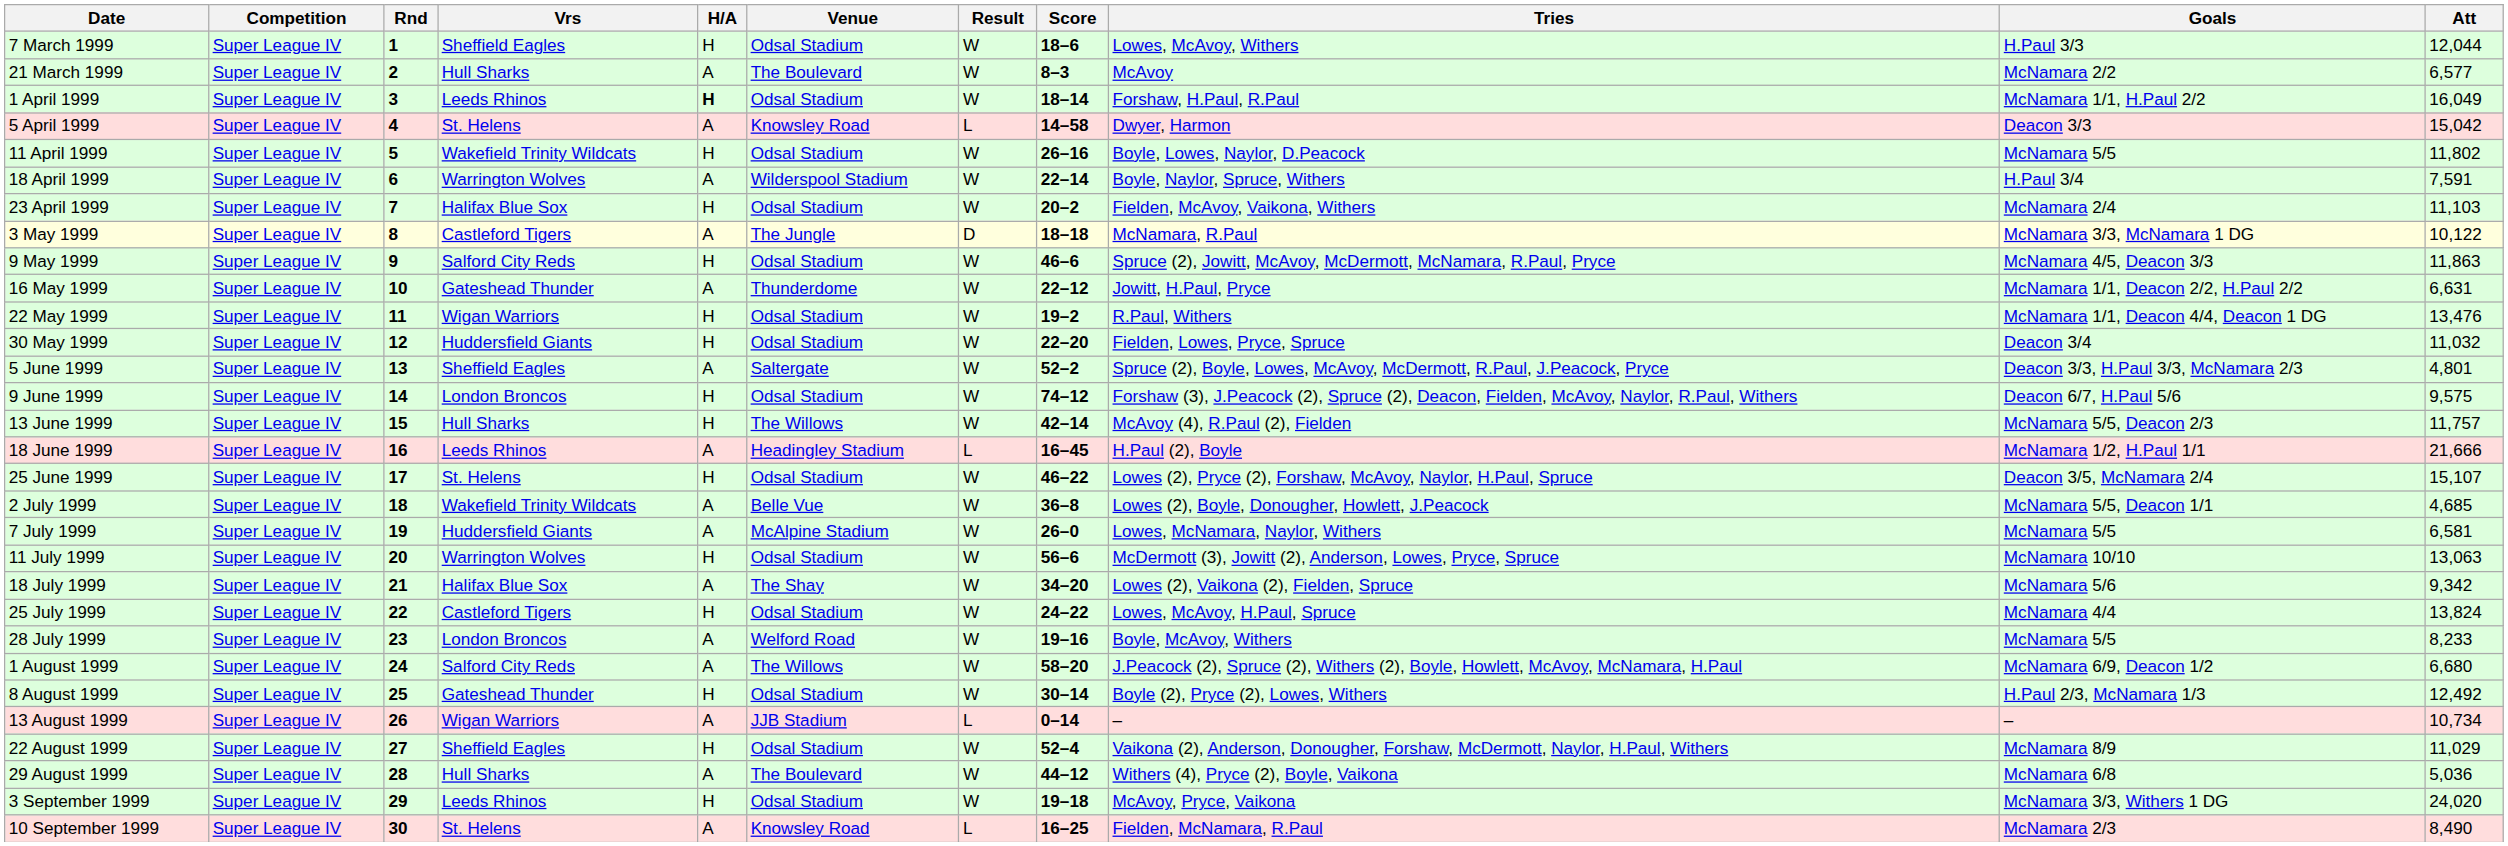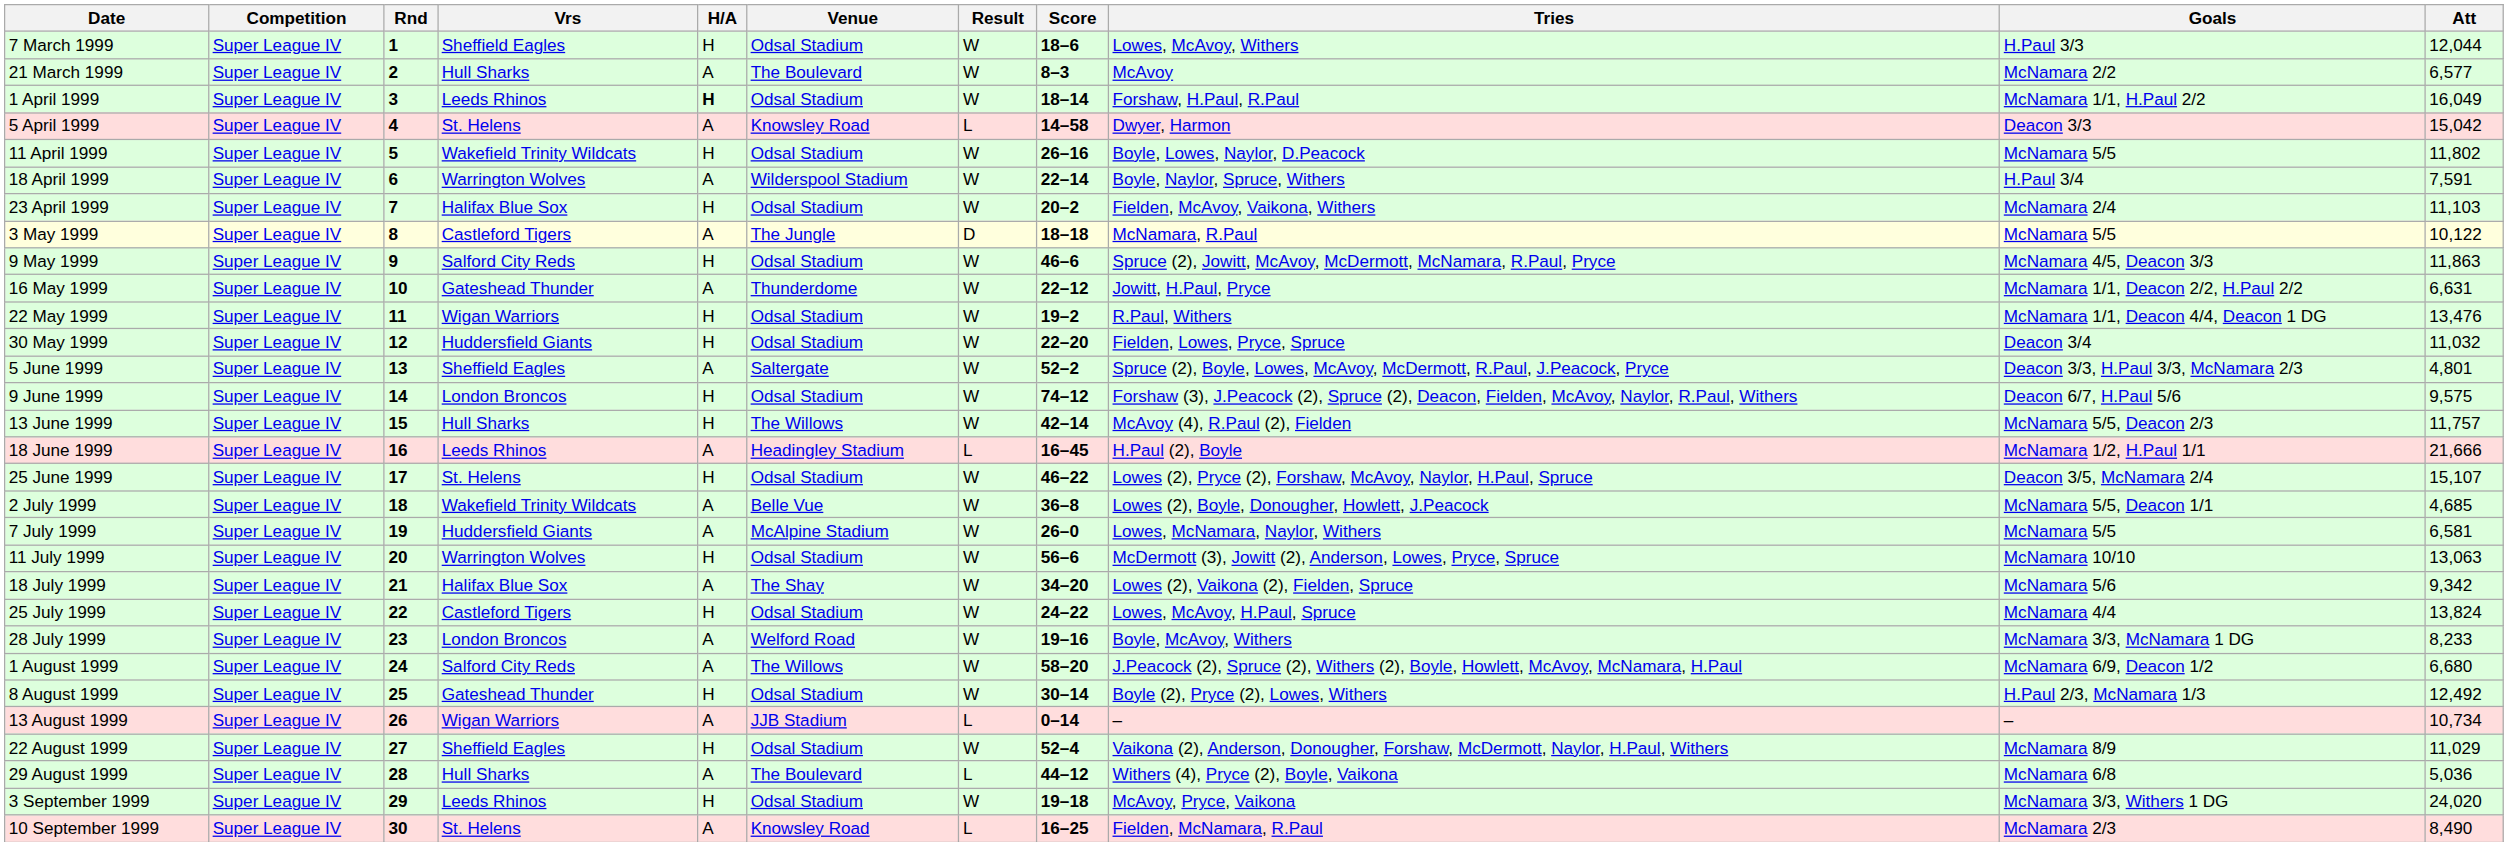3 May 1999 | Goals: McNamara 3/3, McNamara 1 DG -> McNamara 5/5
28 July 1999 | Goals: McNamara 5/5 -> McNamara 3/3, McNamara 1 DG
29 August 1999 | Result: W -> L
